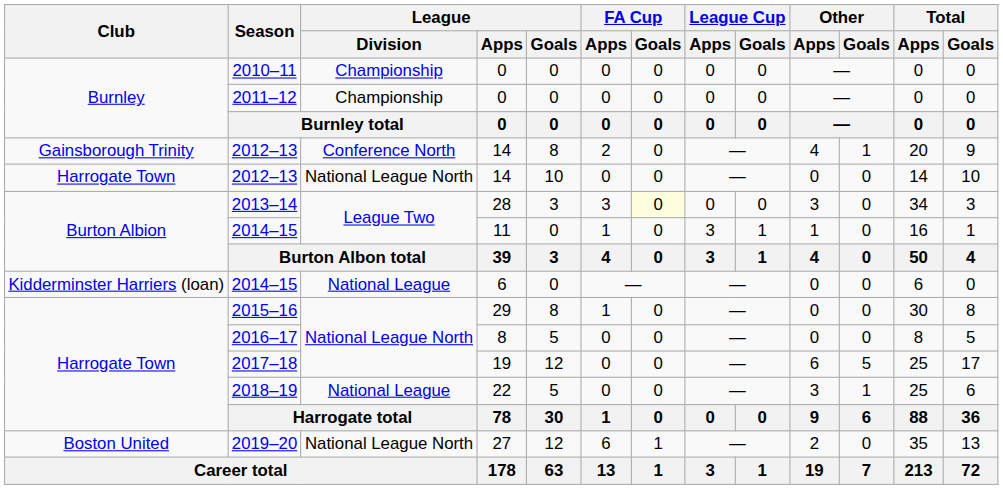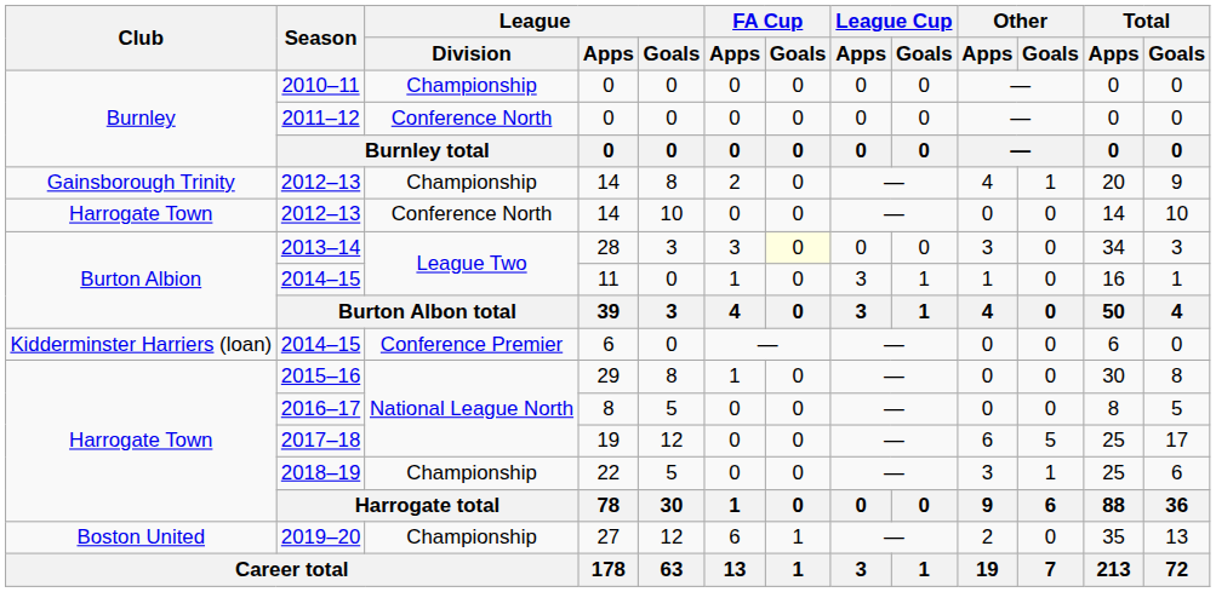2011–12 | League / Division: Championship -> Conference North
Gainsborough Trinity / 2012–13 | League / Division: Conference North -> Championship
Harrogate Town / 2012–13 | League / Division: National League North -> Conference North
Kidderminster Harriers (loan) / 2014–15 | League / Division: National League -> Conference Premier
2018–19 | League / Division: National League -> Championship
2019–20 | League / Division: National League North -> Championship
